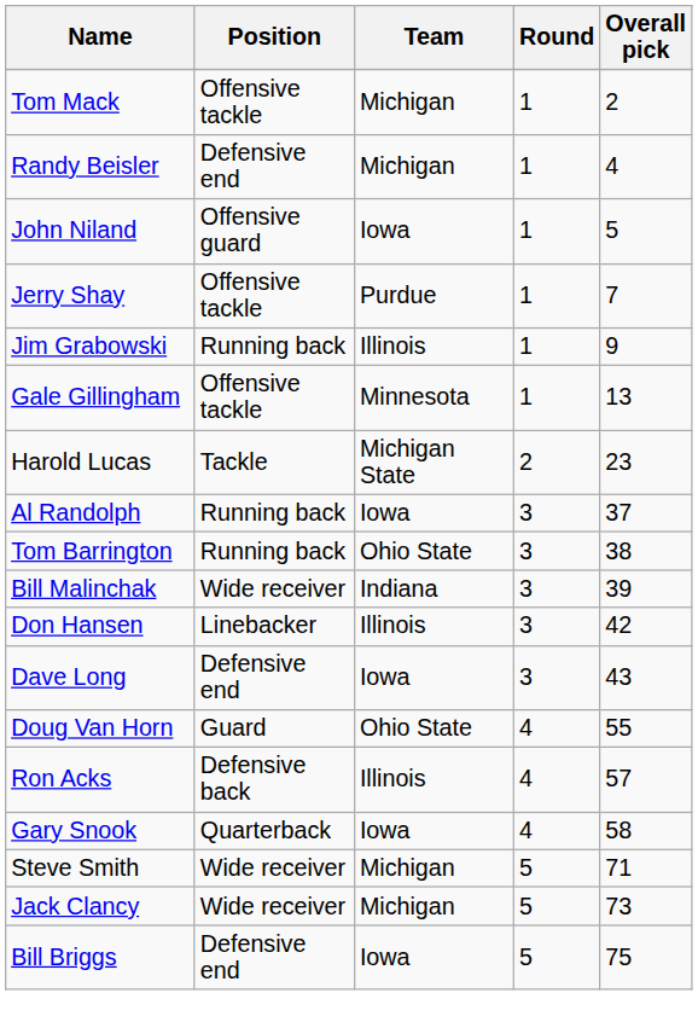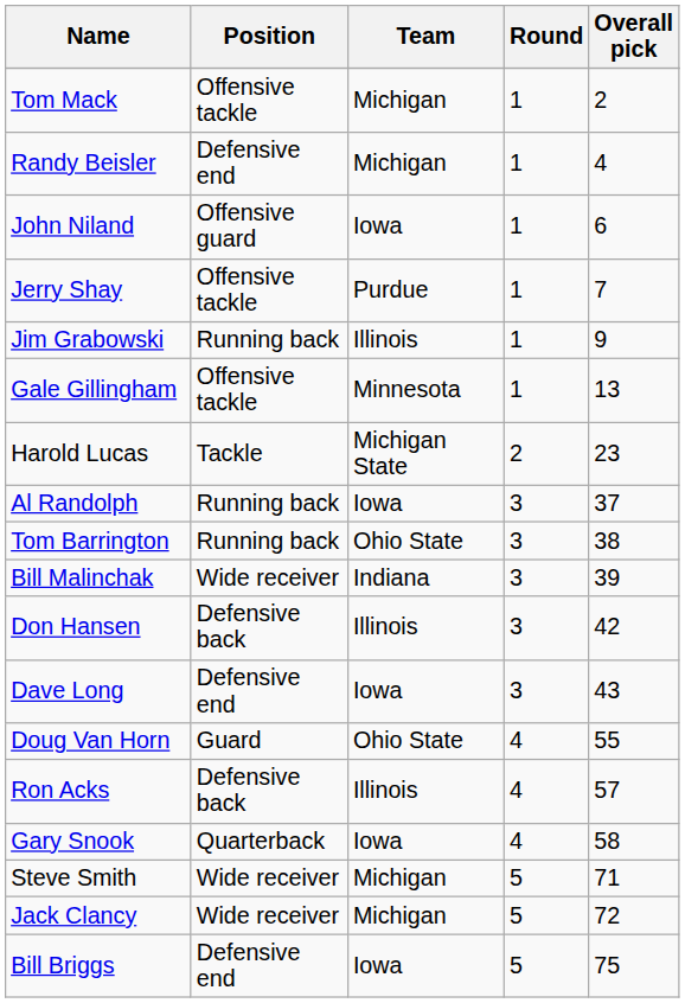John Niland | Overall pick: 5 -> 6
Don Hansen | Position: Linebacker -> Defensive back
Jack Clancy | Overall pick: 73 -> 72
